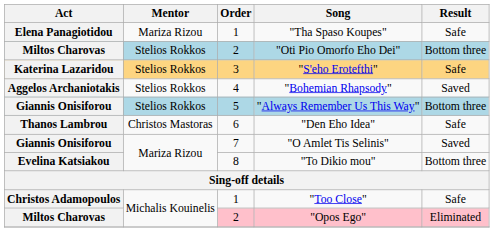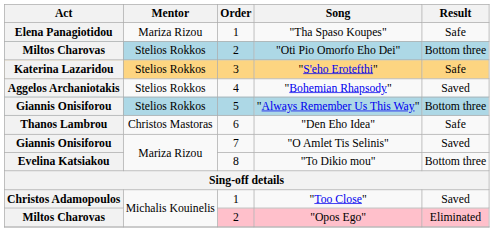"Too Close" | Result: Safe -> Saved
